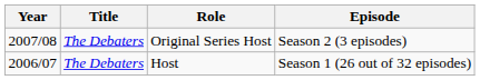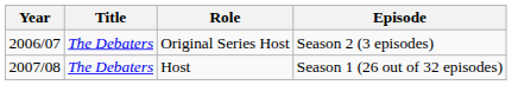Original Series Host | Year: 2007/08 -> 2006/07
Host | Year: 2006/07 -> 2007/08
